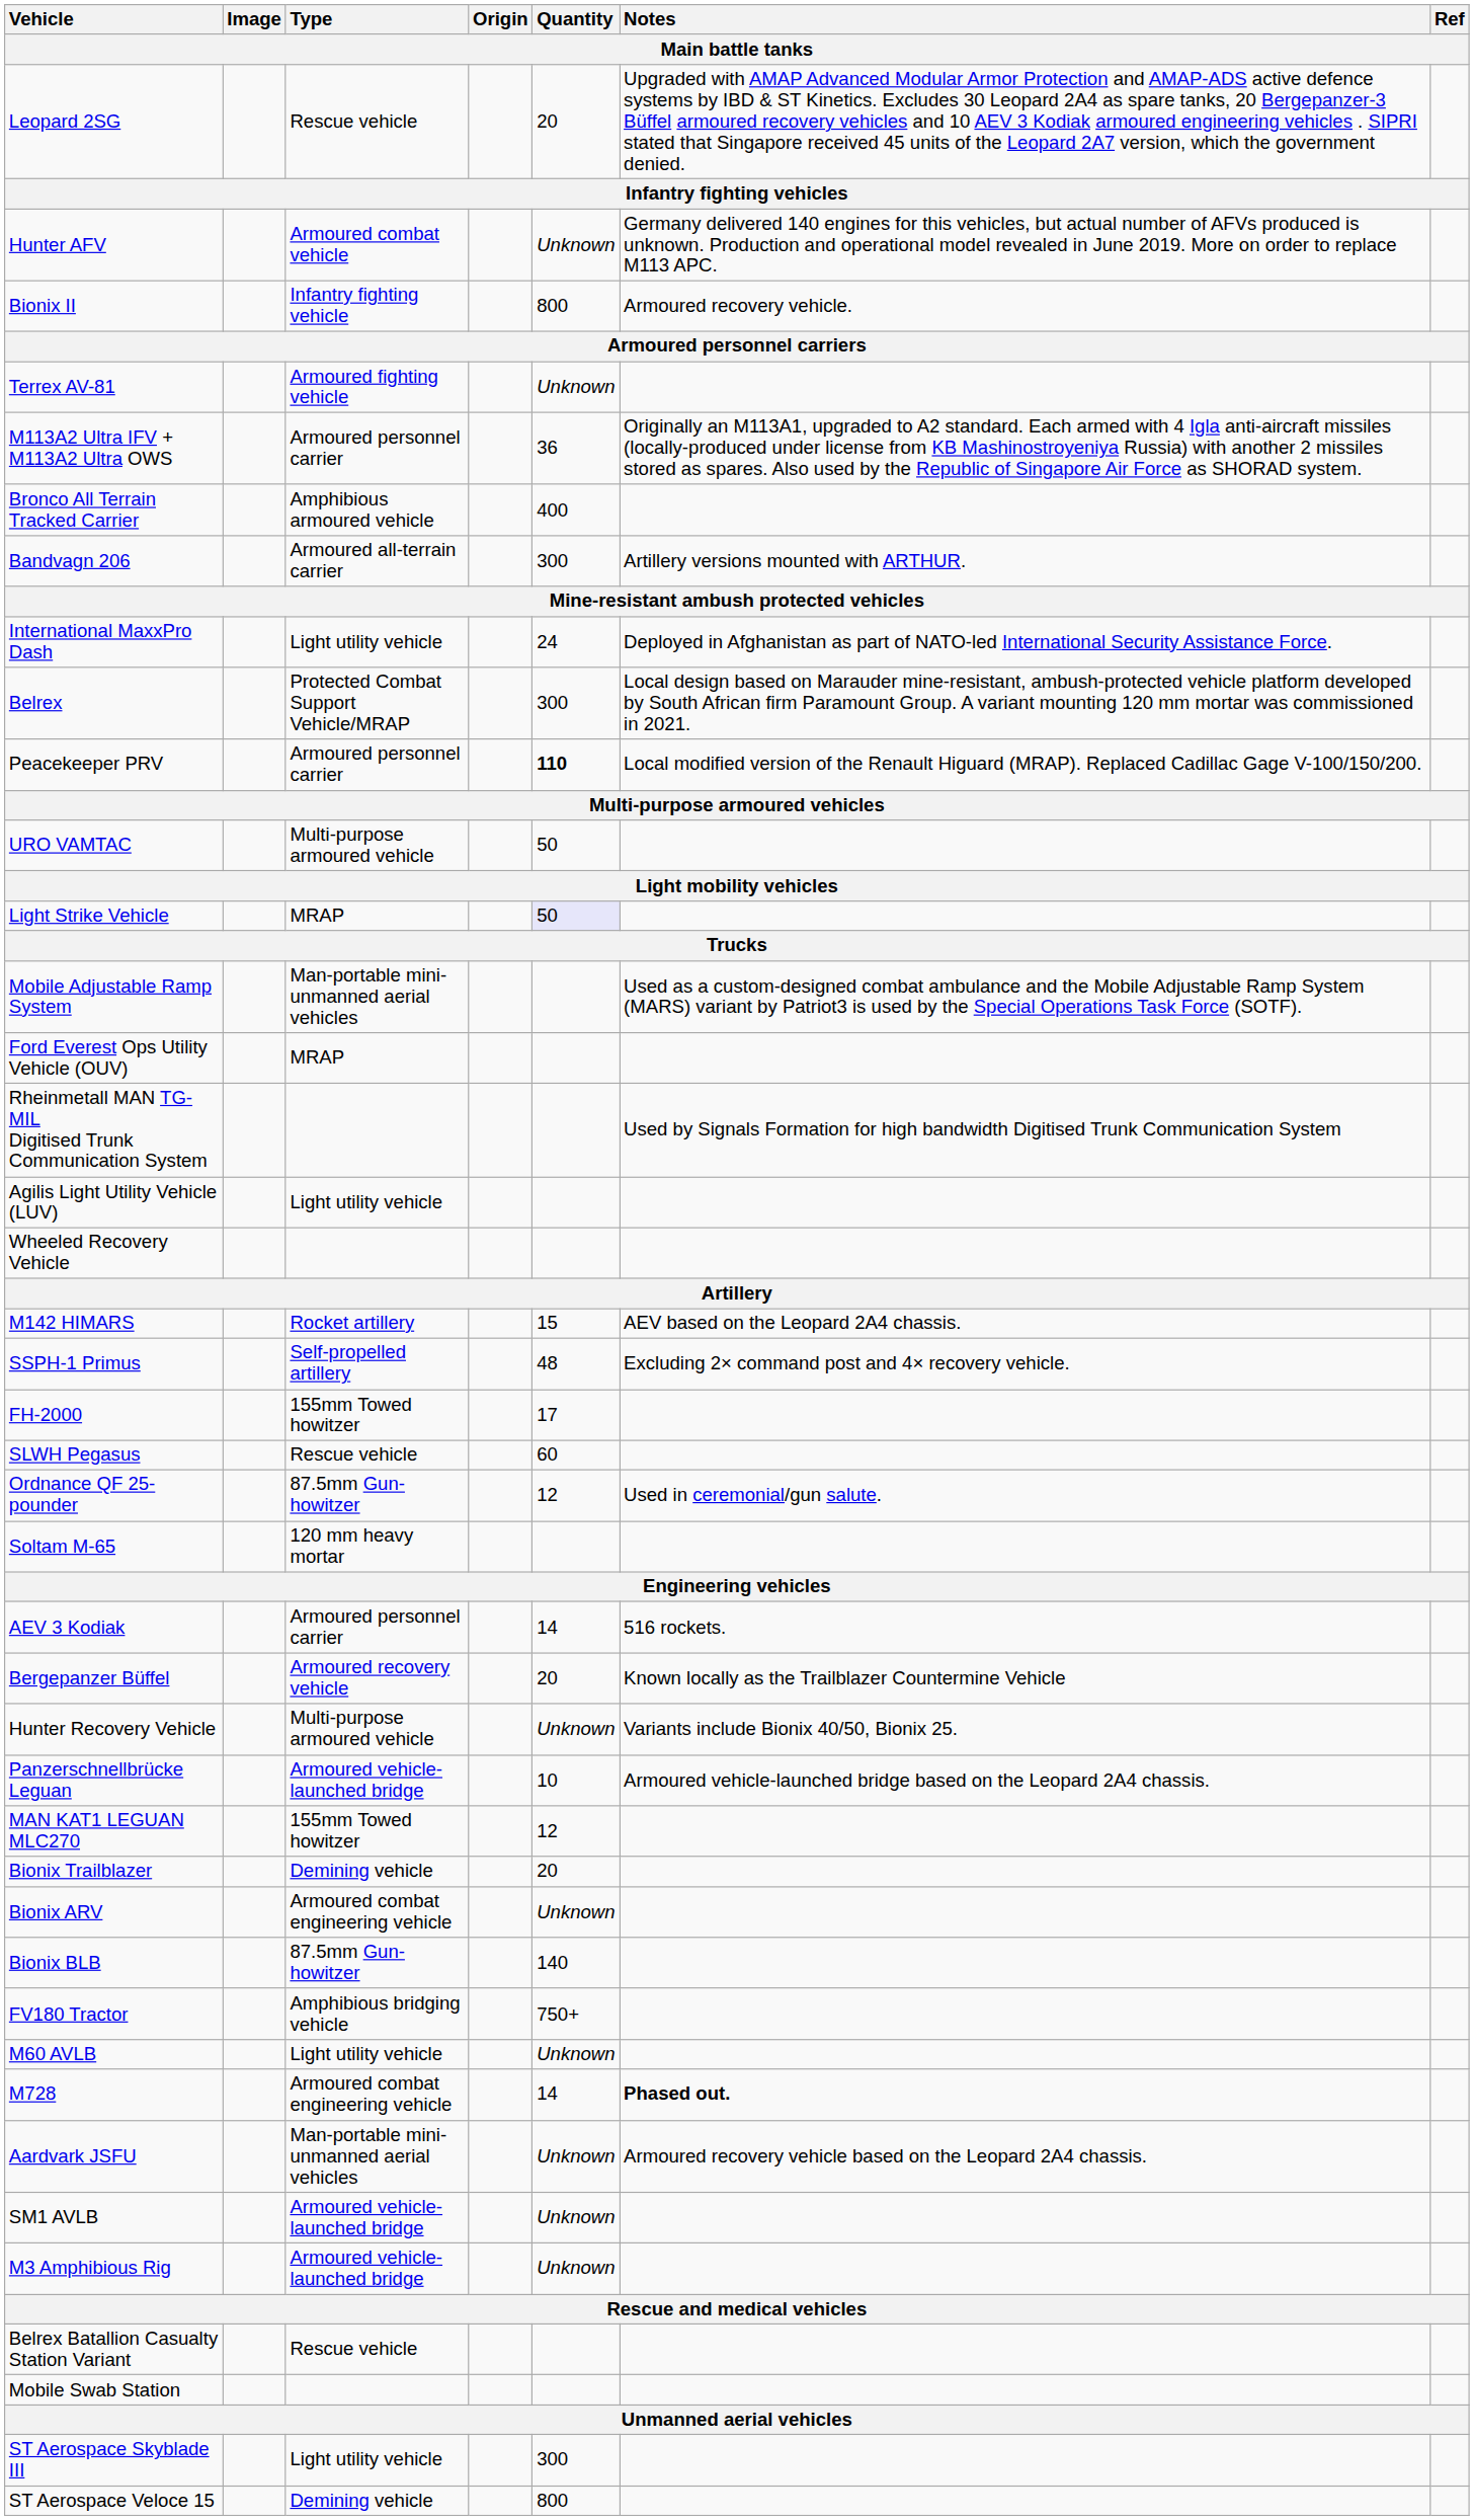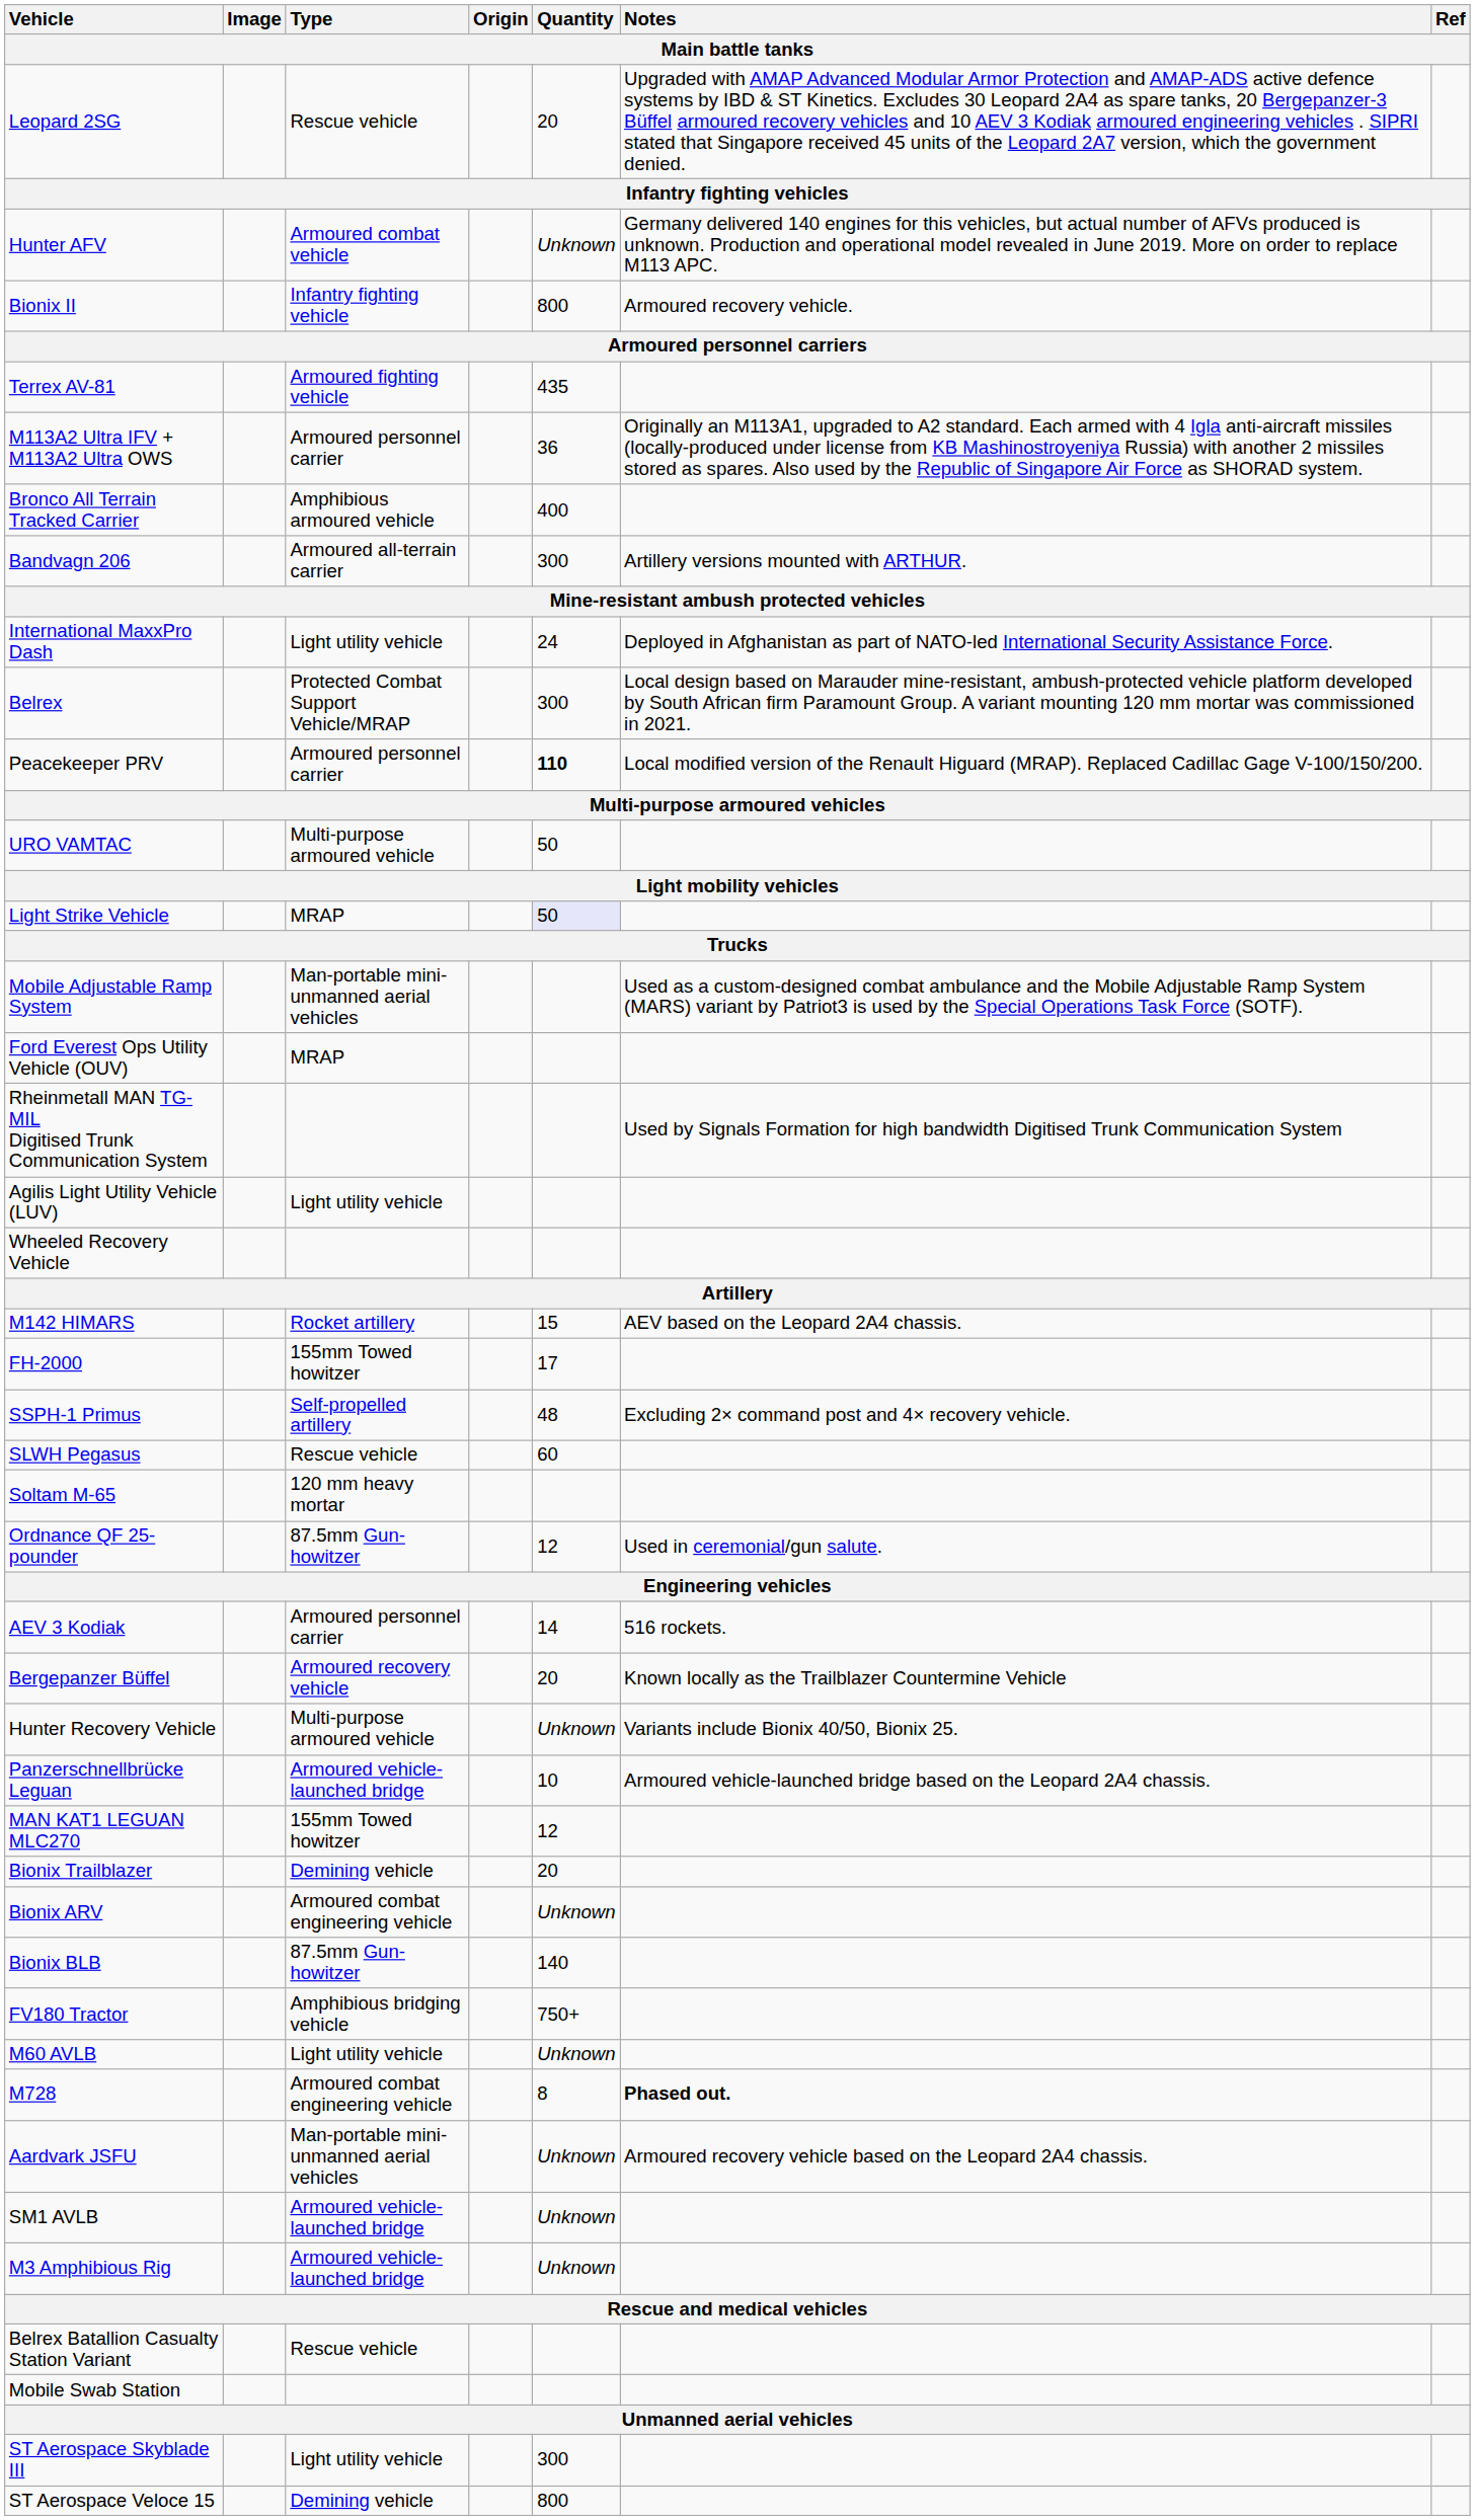Terrex AV-81 | Quantity: Unknown -> 435
rows swapped: SSPH-1 Primus <-> FH-2000
rows swapped: Ordnance QF 25-pounder <-> Soltam M-65
M728 | Quantity: 14 -> 8
